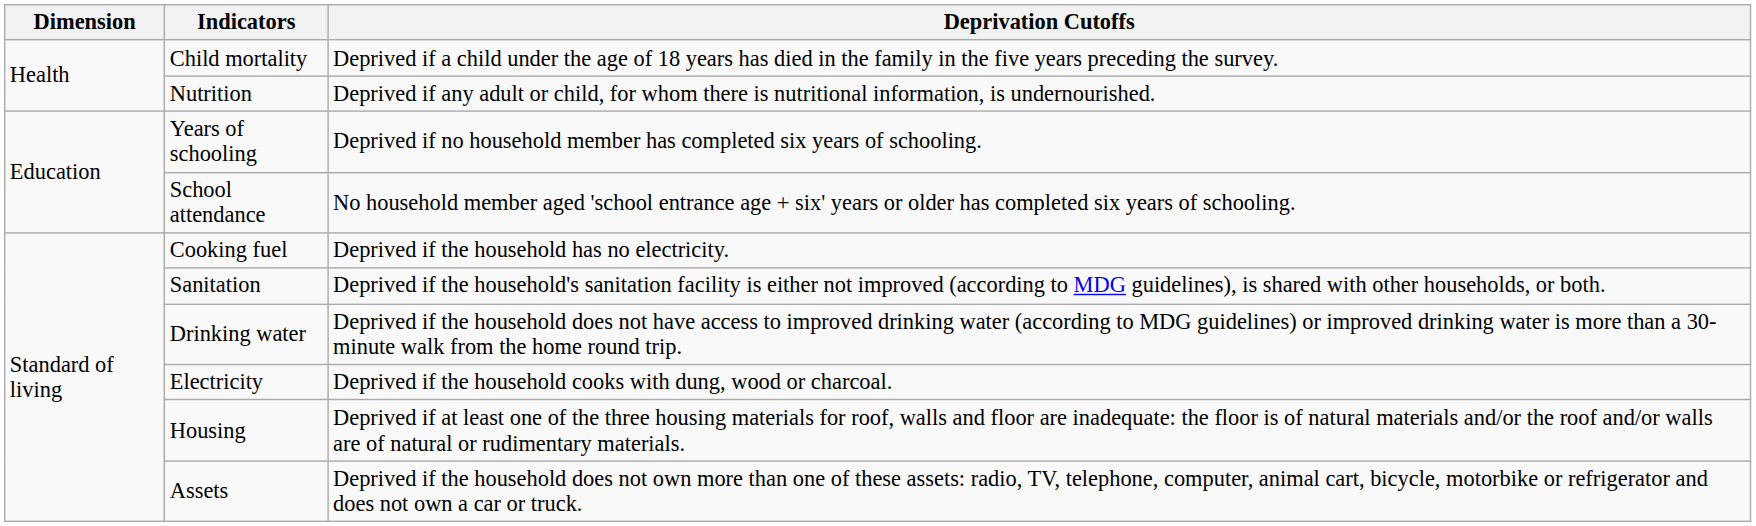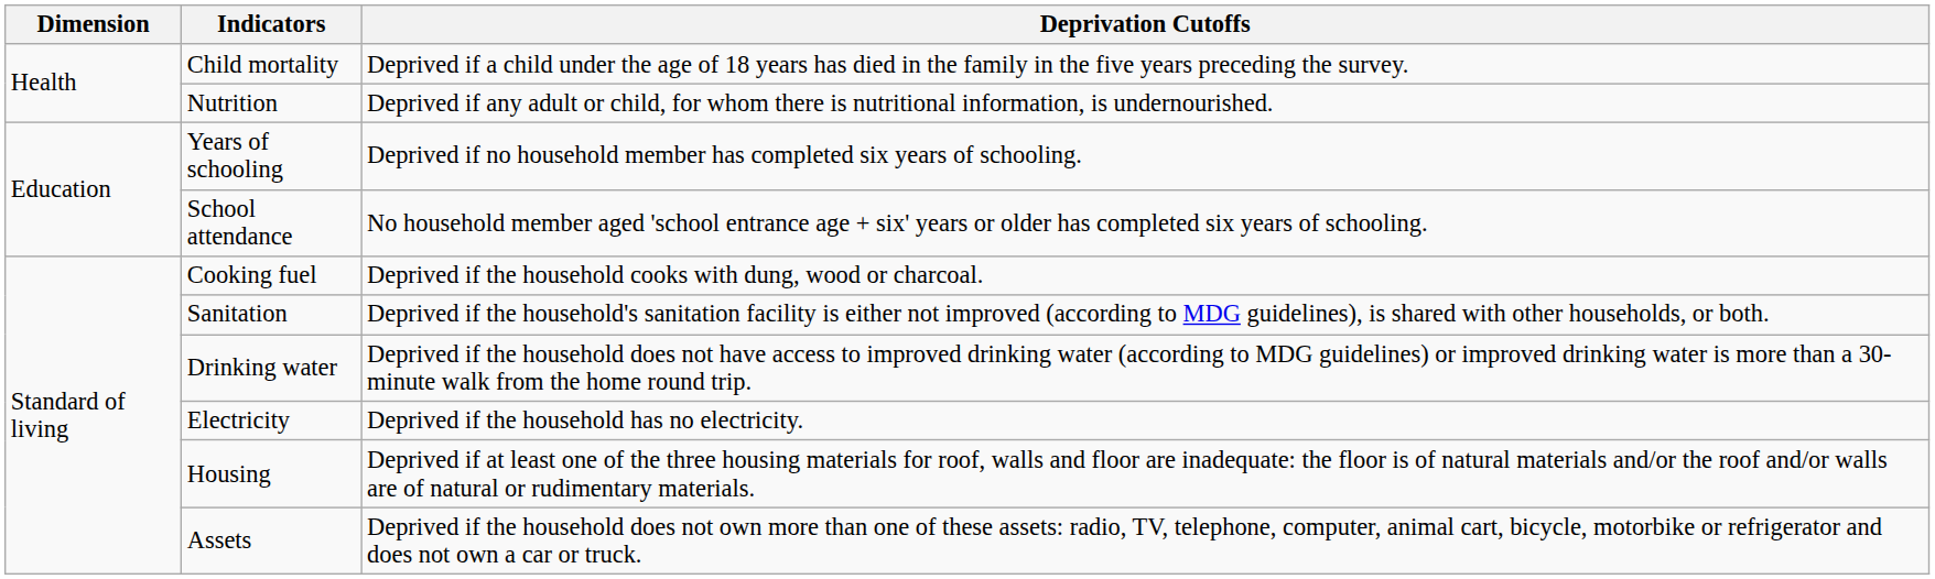Cooking fuel | Deprivation Cutoffs: Deprived if the household has no electricity. -> Deprived if the household cooks with dung, wood or charcoal.
Electricity | Deprivation Cutoffs: Deprived if the household cooks with dung, wood or charcoal. -> Deprived if the household has no electricity.
